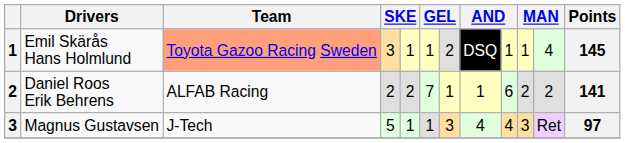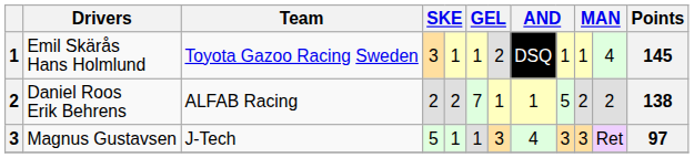Emil Skärås Hans Holmlund | Team: lightsalmon background -> no background
Daniel Roos Erik Behrens | column 9: 6 -> 5
Daniel Roos Erik Behrens | Points: 141 -> 138
Magnus Gustavsen | column 9: 4 -> 3
